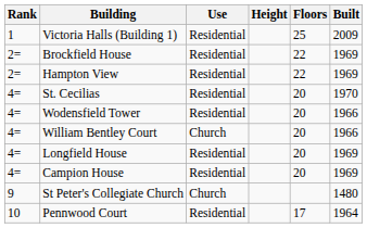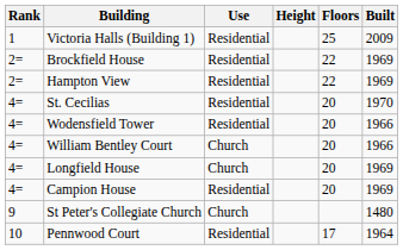Longfield House | Use: Residential -> Church
